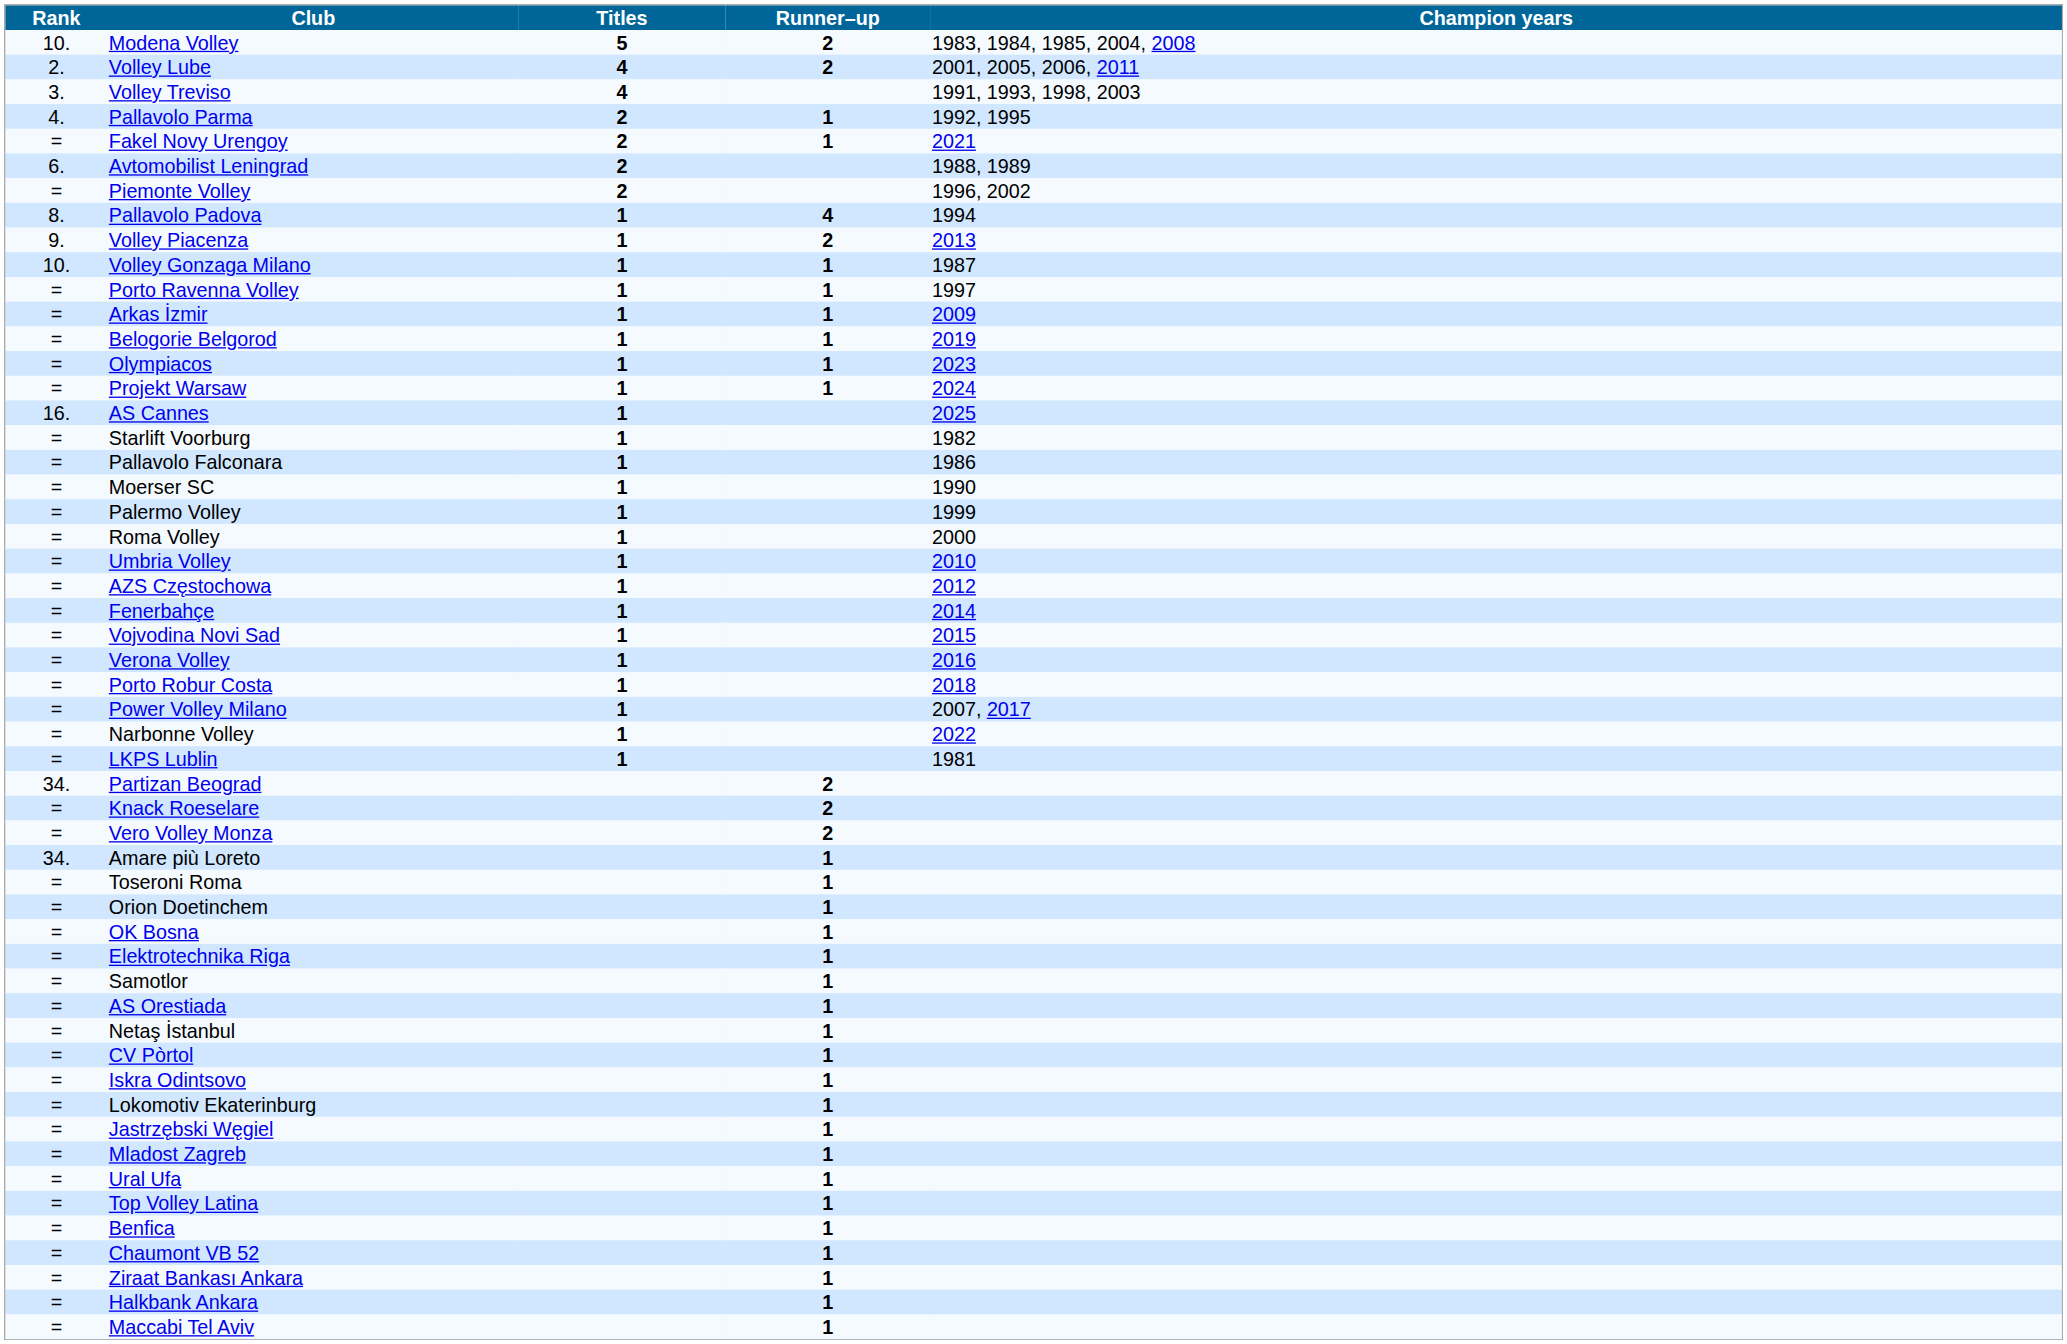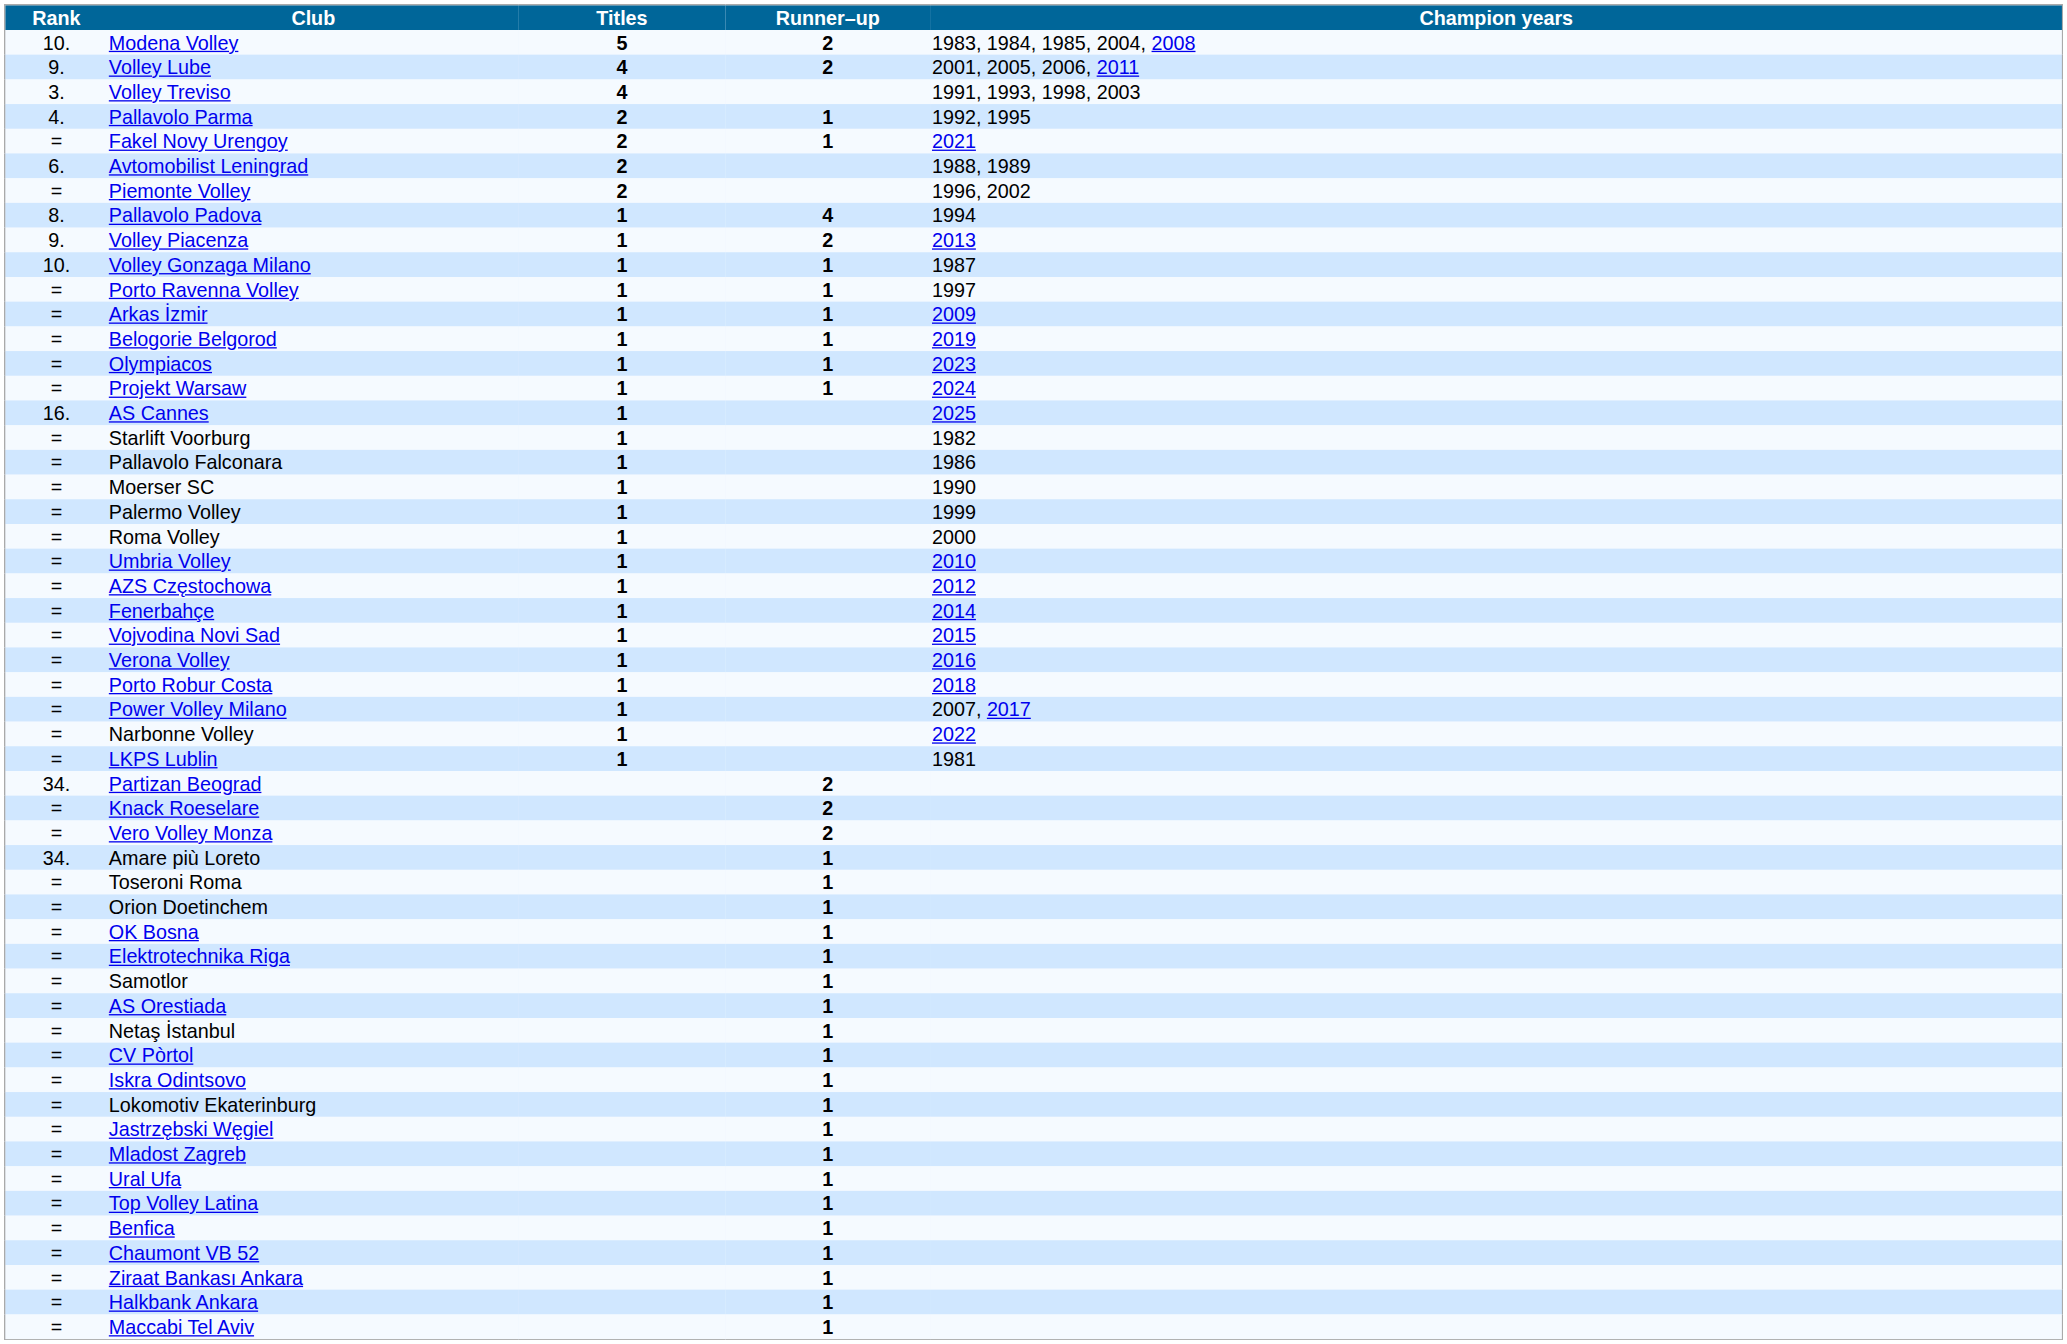Volley Lube | Rank: 2. -> 9.
